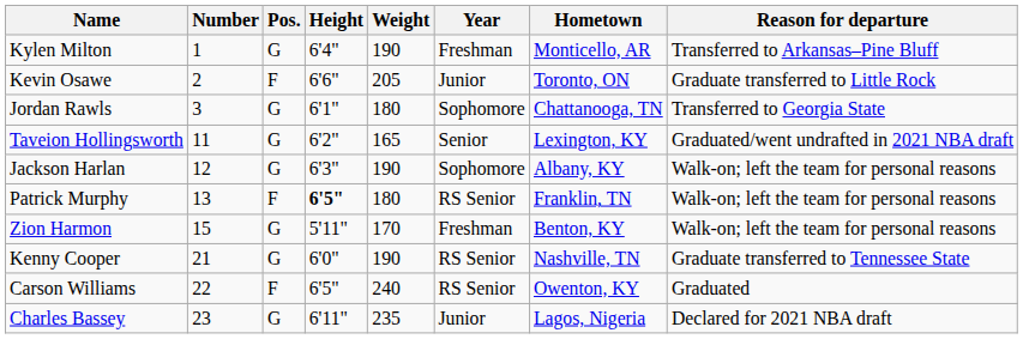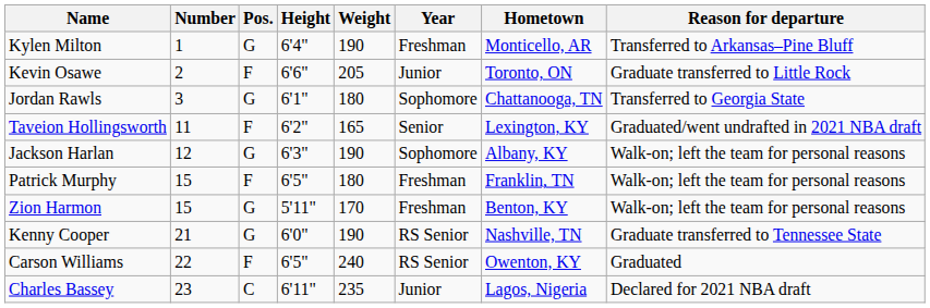Taveion Hollingsworth | Pos.: G -> F
Patrick Murphy | Number: 13 -> 15
Patrick Murphy | Height: bold -> normal
Patrick Murphy | Year: RS Senior -> Freshman
Charles Bassey | Pos.: G -> C
